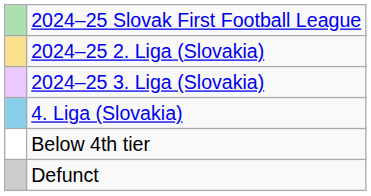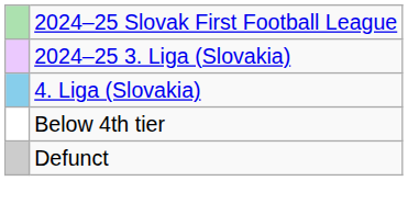- row: 2024–25 2. Liga (Slovakia)
